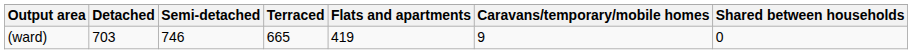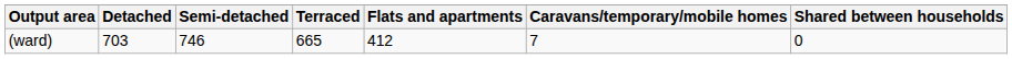(ward) | Flats and apartments: 419 -> 412
(ward) | Caravans/temporary/mobile homes: 9 -> 7
